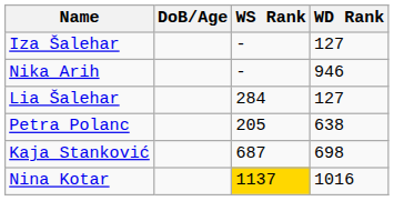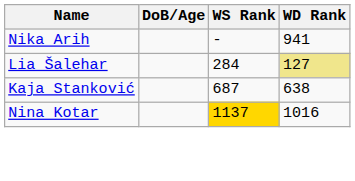- row: Iza Šalehar | - | 127
Nika Arih | WD Rank: 946 -> 941
Lia Šalehar | WD Rank: no background -> khaki background
- row: Petra Polanc | 205 | 638
Kaja Stanković | WD Rank: 698 -> 638
